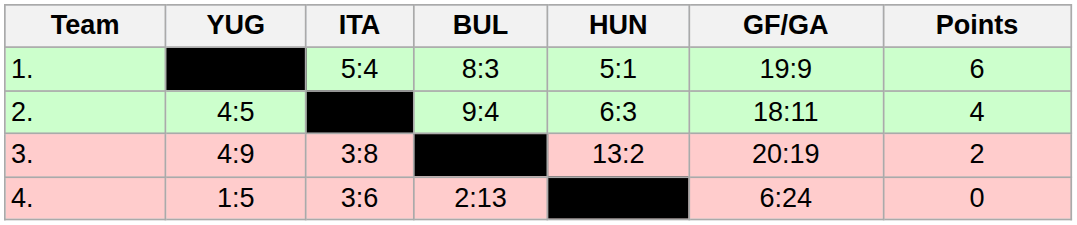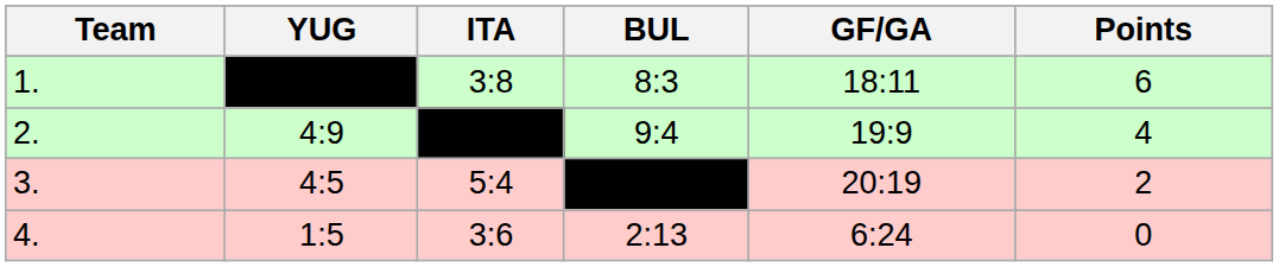- column: HUN | 5:1 | 6:3 | 13:2
1. | ITA: 5:4 -> 3:8
1. | GF/GA: 19:9 -> 18:11
2. | YUG: 4:5 -> 4:9
2. | GF/GA: 18:11 -> 19:9
3. | YUG: 4:9 -> 4:5
3. | ITA: 3:8 -> 5:4
